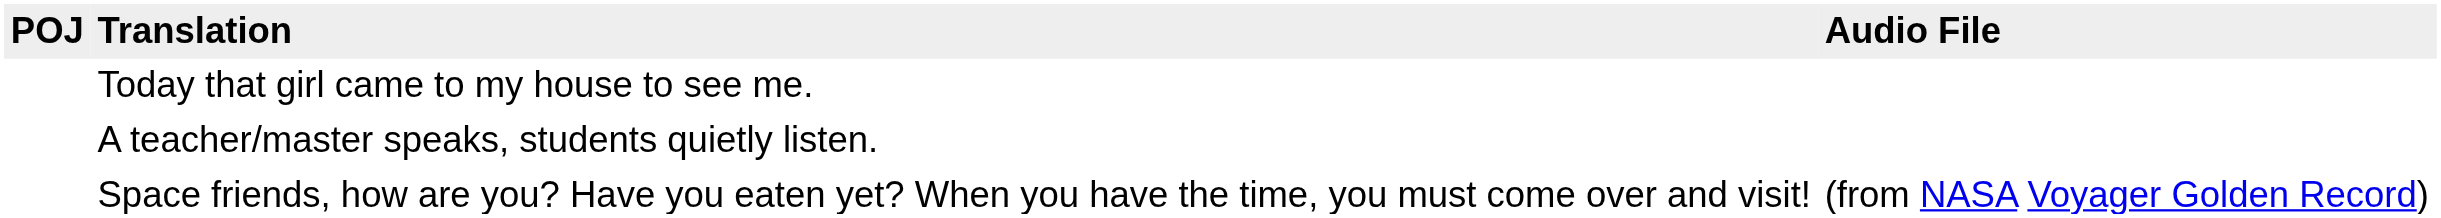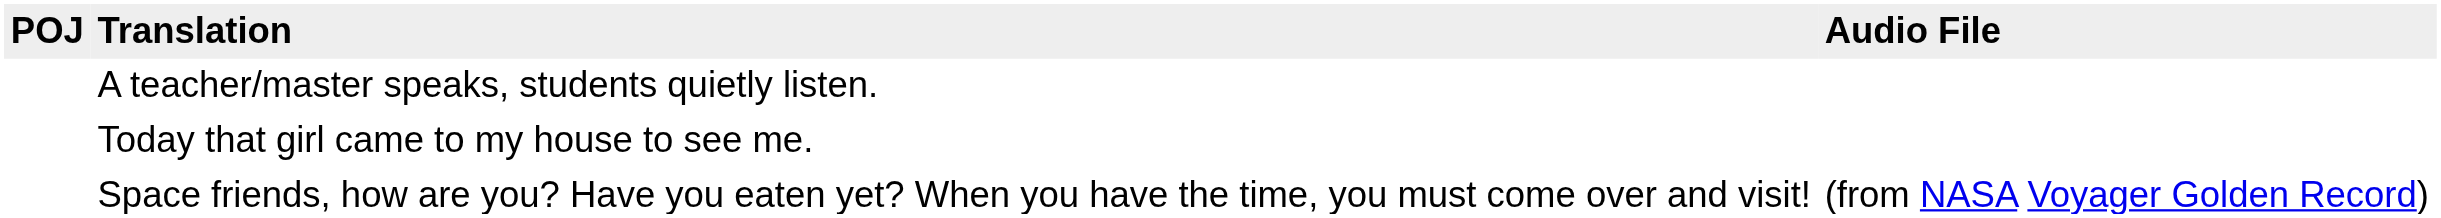rows swapped: A teacher/master speaks, students quietly listen. <-> Today that girl came to my house to see me.
